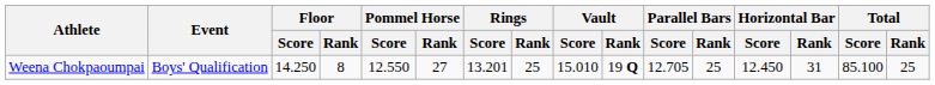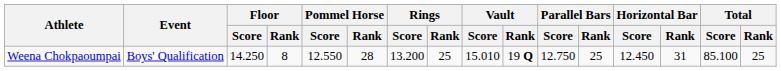Weena Chokpaoumpai | Pommel Horse / Rank: 27 -> 28
Weena Chokpaoumpai | Rings / Score: 13.201 -> 13.200
Weena Chokpaoumpai | Parallel Bars / Score: 12.705 -> 12.750
